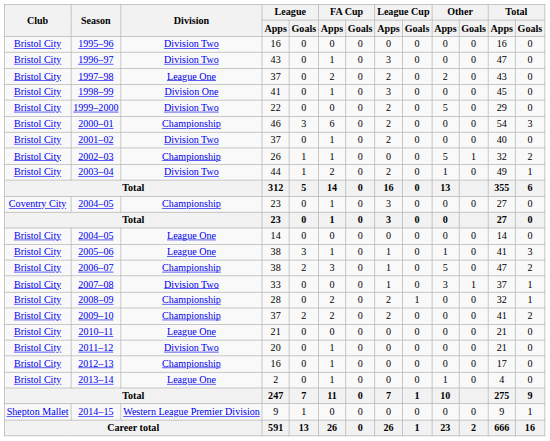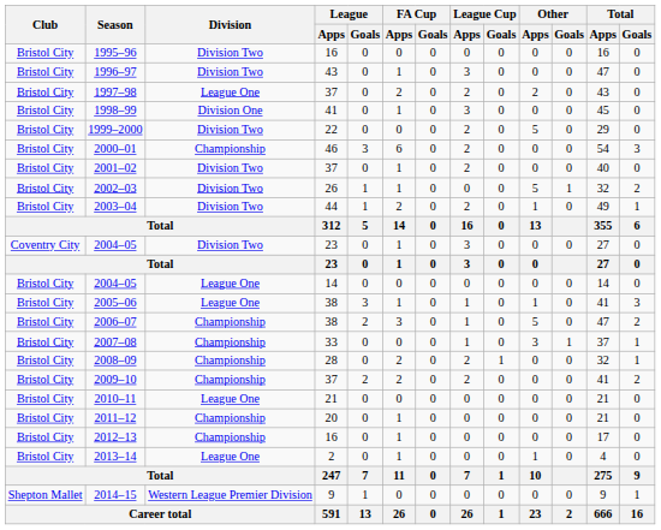2002–03 | Division: Championship -> Division Two
2004–05 / 23 | Division: Championship -> Division Two
2007–08 | Division: Division Two -> Championship
2011–12 | Division: Division Two -> Championship
